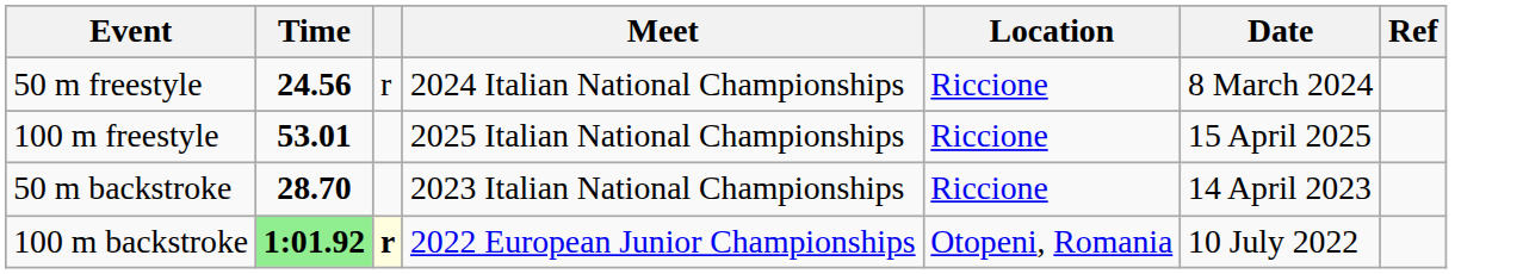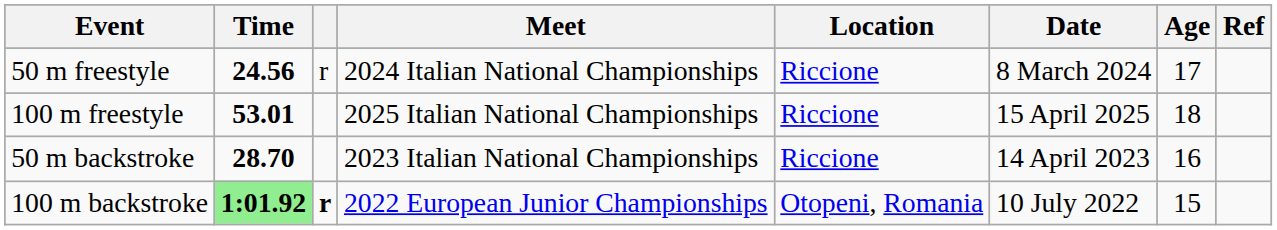+ column: Age | 17 | 18 | 16 | 15
100 m backstroke | column 3: lightyellow background -> no background
